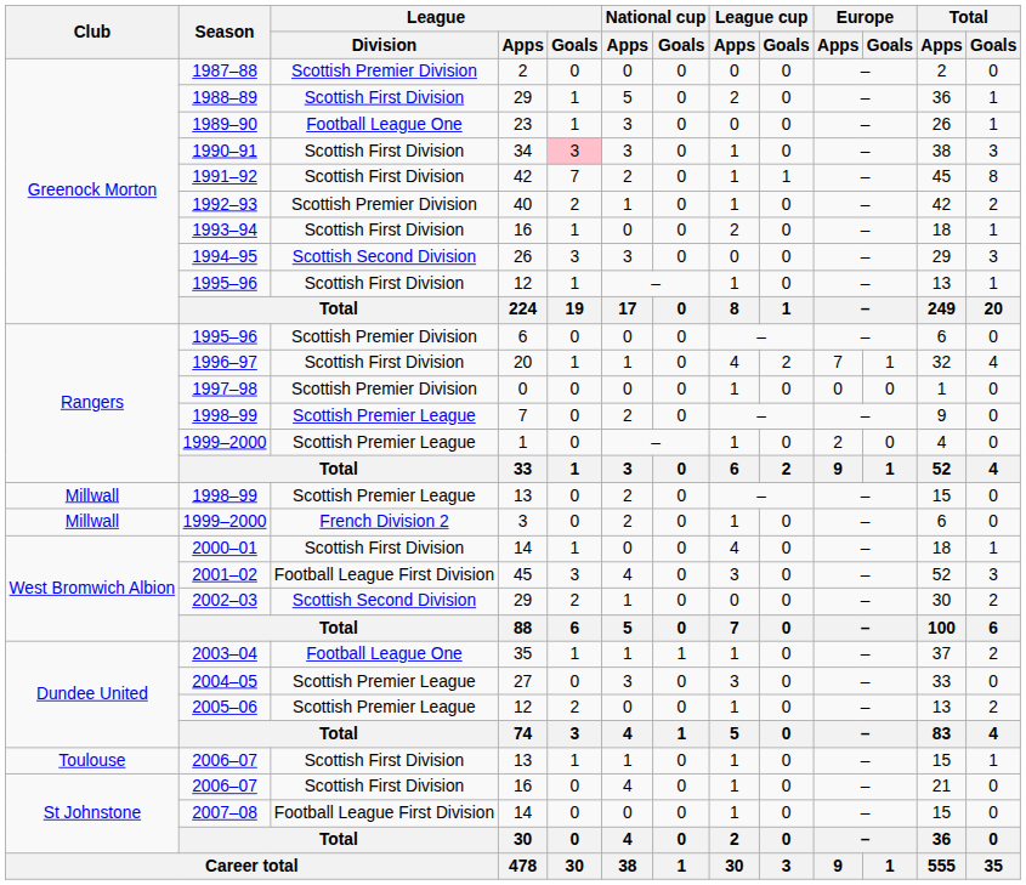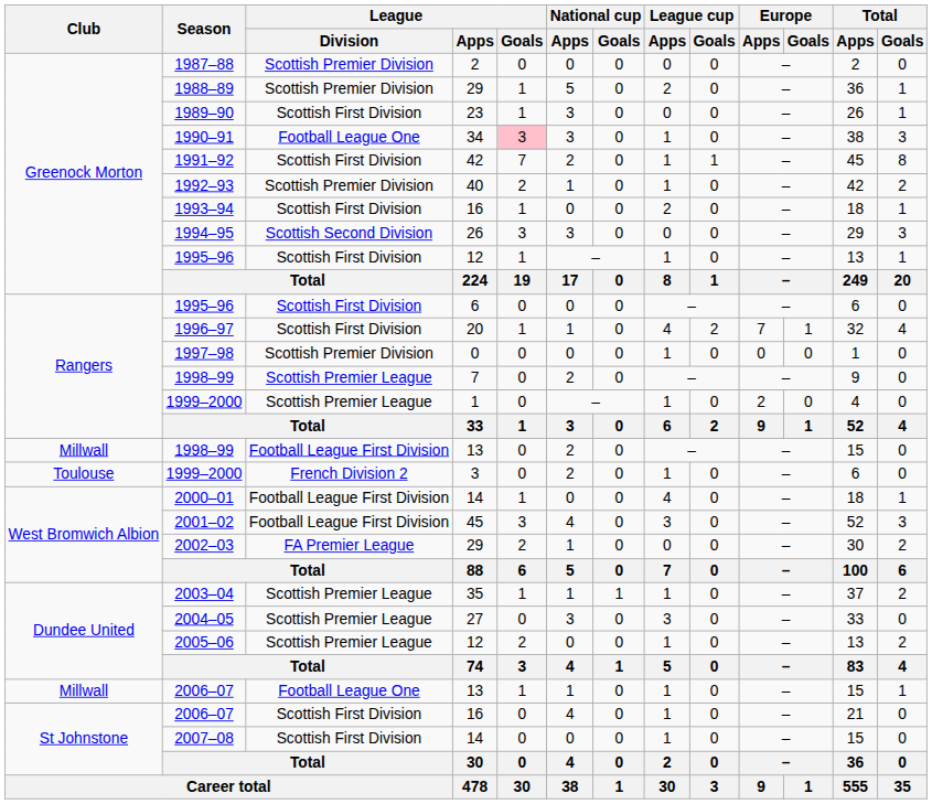1988–89 | League / Division: Scottish First Division -> Scottish Premier Division
1989–90 | League / Division: Football League One -> Scottish First Division
1990–91 | League / Division: Scottish First Division -> Football League One
1995–96 / 6 | League / Division: Scottish Premier Division -> Scottish First Division
1998–99 / 13 | League / Division: Scottish Premier League -> Football League First Division
1999–2000 / 3 | Club: Millwall -> Toulouse
2000–01 | League / Division: Scottish First Division -> Football League First Division
2002–03 | League / Division: Scottish Second Division -> FA Premier League
2003–04 | League / Division: Football League One -> Scottish Premier League
2006–07 / 13 | Club: Toulouse -> Millwall
2006–07 / 13 | League / Division: Scottish First Division -> Football League One
2007–08 | League / Division: Football League First Division -> Scottish First Division
